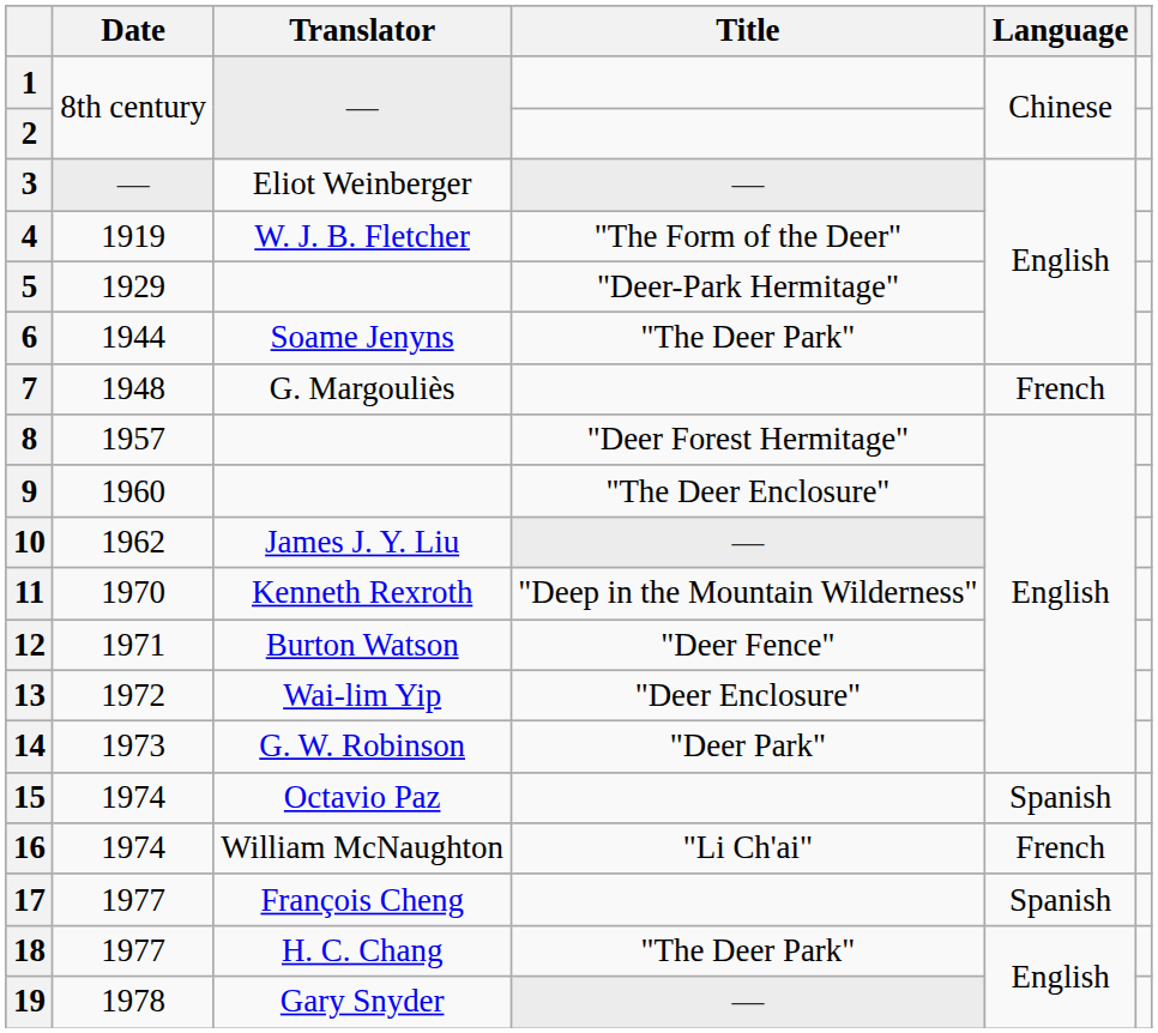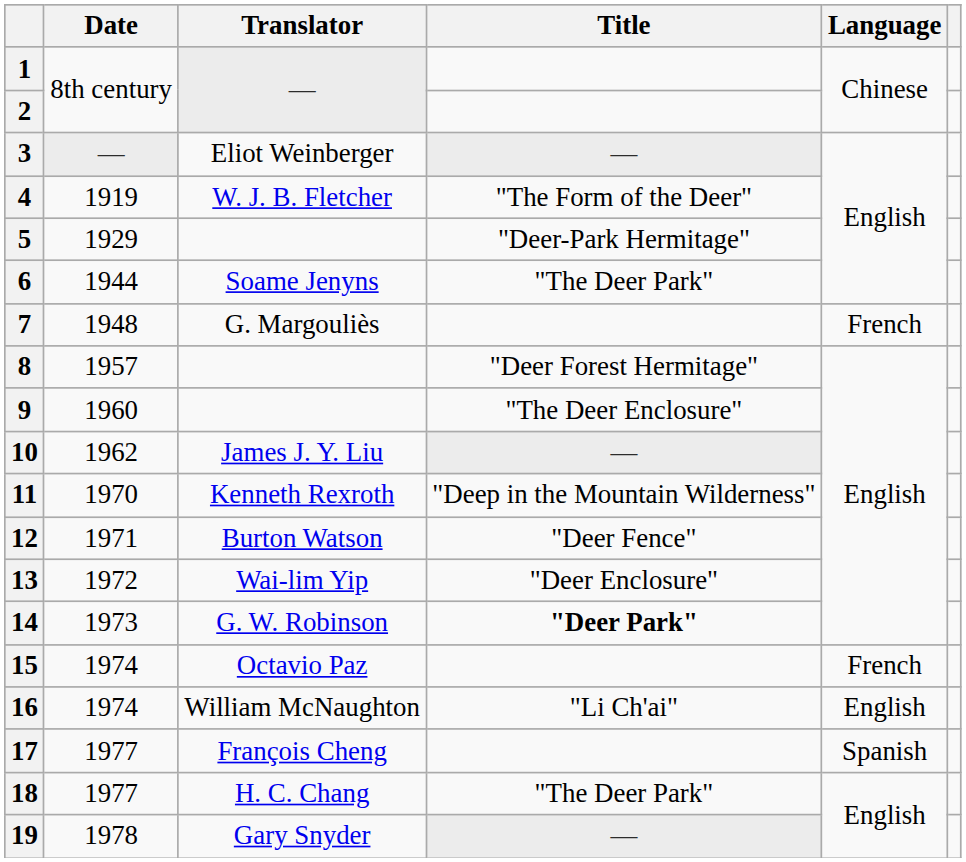14 | Title: normal -> bold
15 | Language: Spanish -> French
16 | Language: French -> English
